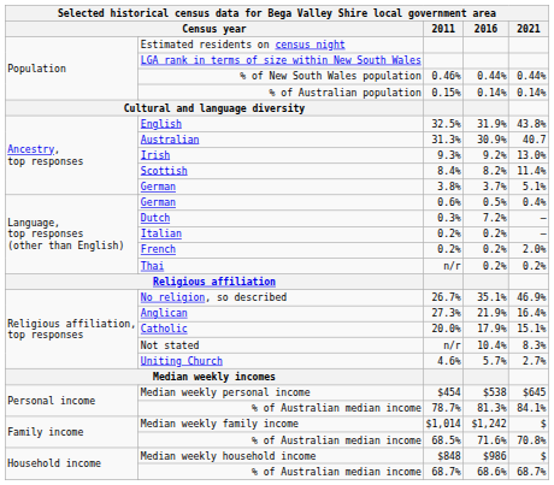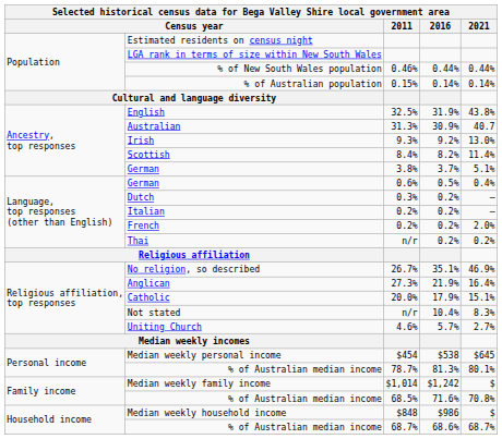Dutch | 2016: 7.2% -> 0.2%
% of Australian median income / 78.7% | 2021: 84.1% -> 80.1%
